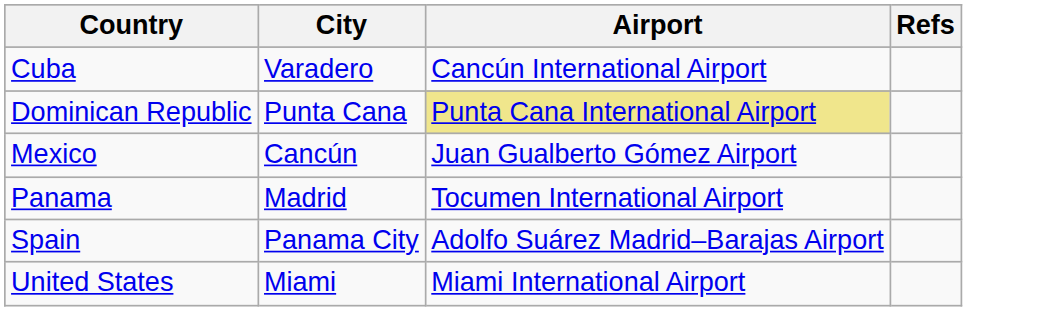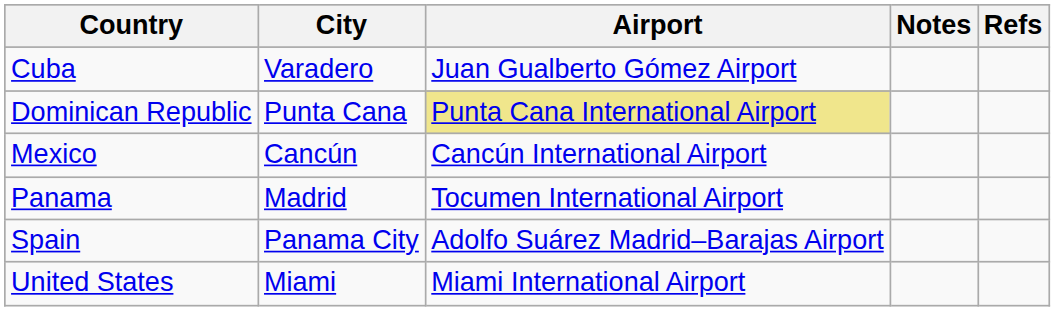+ column: Notes
Cuba | Airport: Cancún International Airport -> Juan Gualberto Gómez Airport
Mexico | Airport: Juan Gualberto Gómez Airport -> Cancún International Airport
